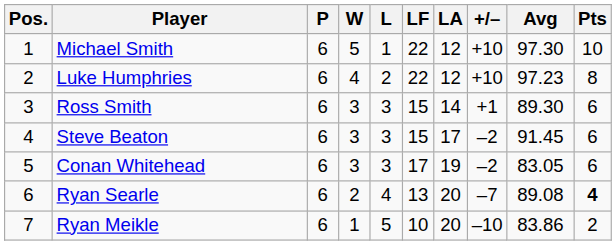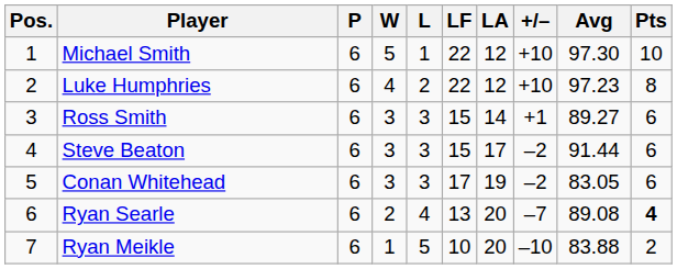Ross Smith | Avg: 89.30 -> 89.27
Steve Beaton | Avg: 91.45 -> 91.44
Ryan Meikle | Avg: 83.86 -> 83.88
